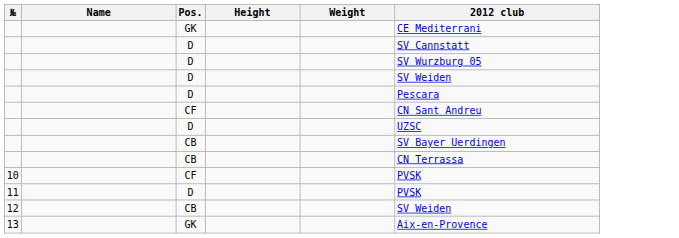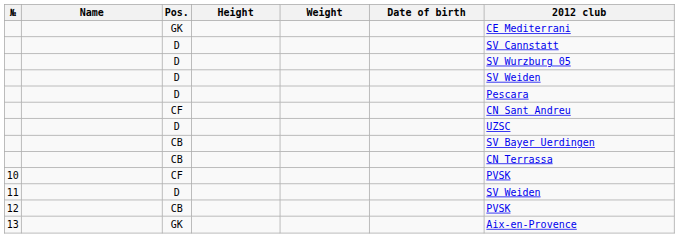+ column: Date of birth
11 | 2012 club: PVSK -> SV Weiden
12 | 2012 club: SV Weiden -> PVSK
